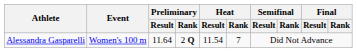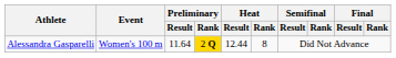Alessandra Gasparelli | Preliminary / Rank: no background -> gold background
Alessandra Gasparelli | Heat / Result: 11.54 -> 12.44
Alessandra Gasparelli | Heat / Rank: 7 -> 8
